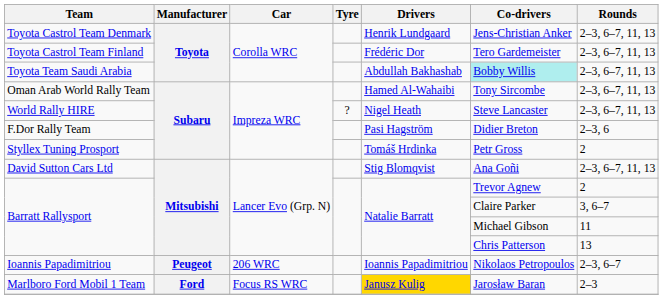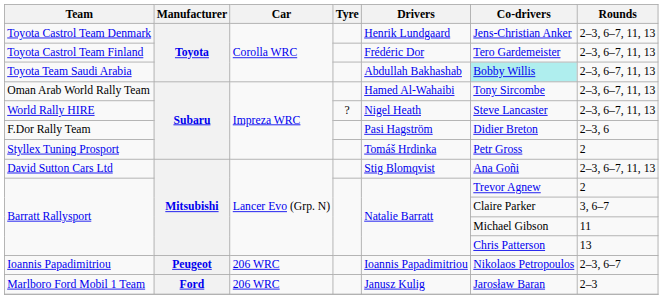Marlboro Ford Mobil 1 Team | Car: Focus RS WRC -> 206 WRC
Marlboro Ford Mobil 1 Team | Drivers: gold background -> no background
